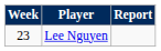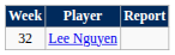Lee Nguyen | Week: 23 -> 32
